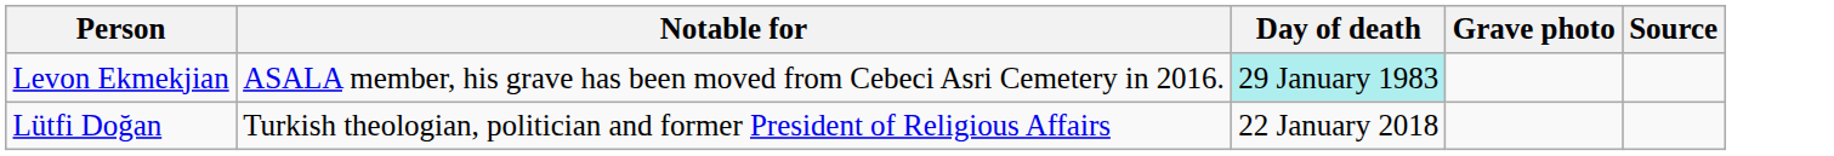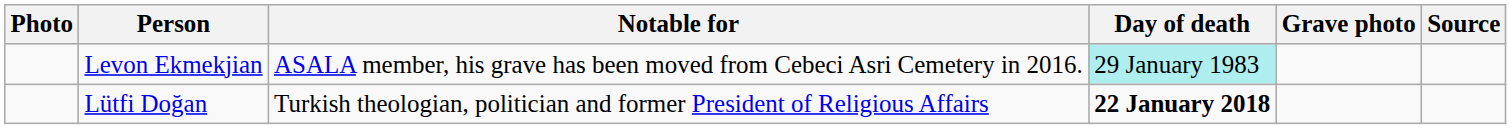+ column: Photo
Lütfi Doğan | Day of death: normal -> bold
